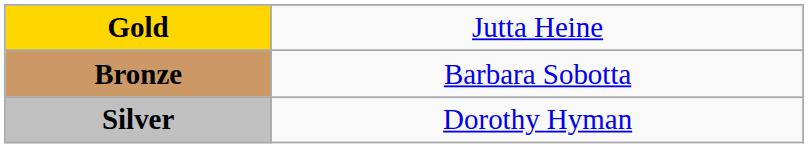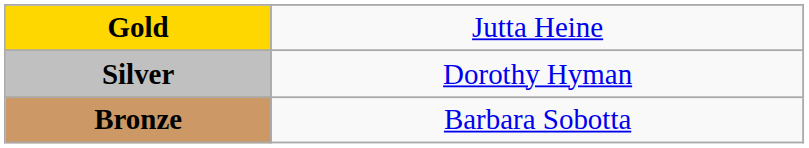rows swapped: Silver <-> Bronze
